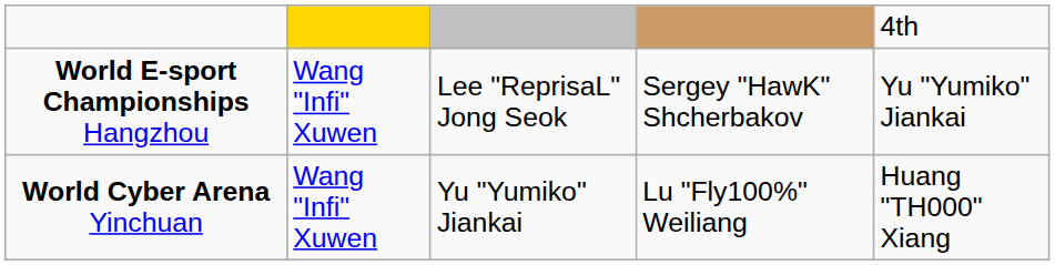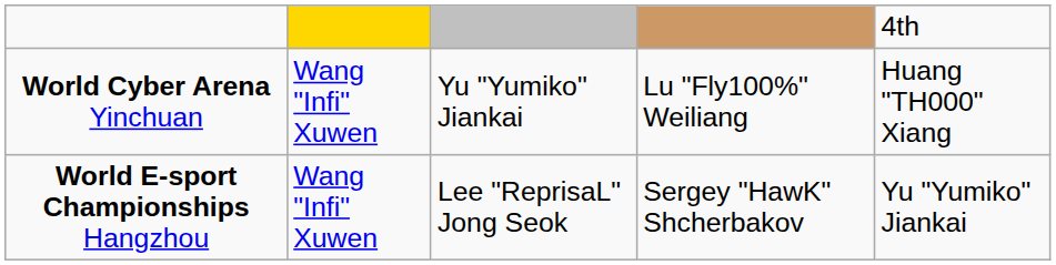rows swapped: World Cyber Arena Yinchuan <-> World E-sport Championships Hangzhou
